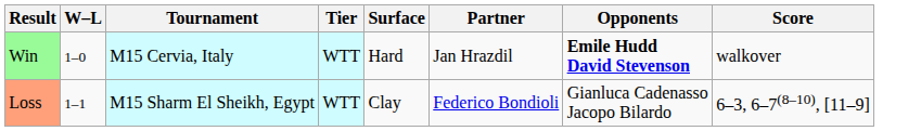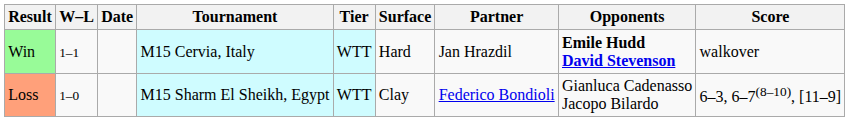+ column: Date
Win | W–L: 1–0 -> 1–1
Loss | W–L: 1–1 -> 1–0
